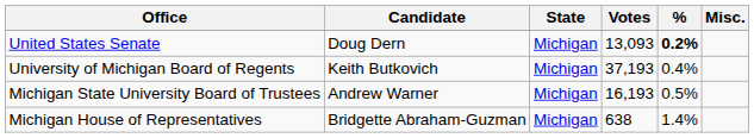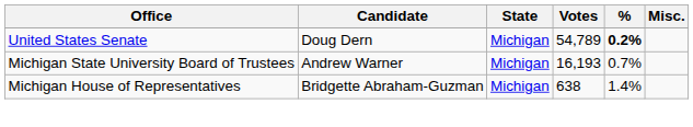United States Senate | Votes: 13,093 -> 54,789
- row: University of Michigan Board of Regents | Keith Butkovich | Michigan | 37,193 | 0.4%
Michigan State University Board of Trustees | %: 0.5% -> 0.7%
